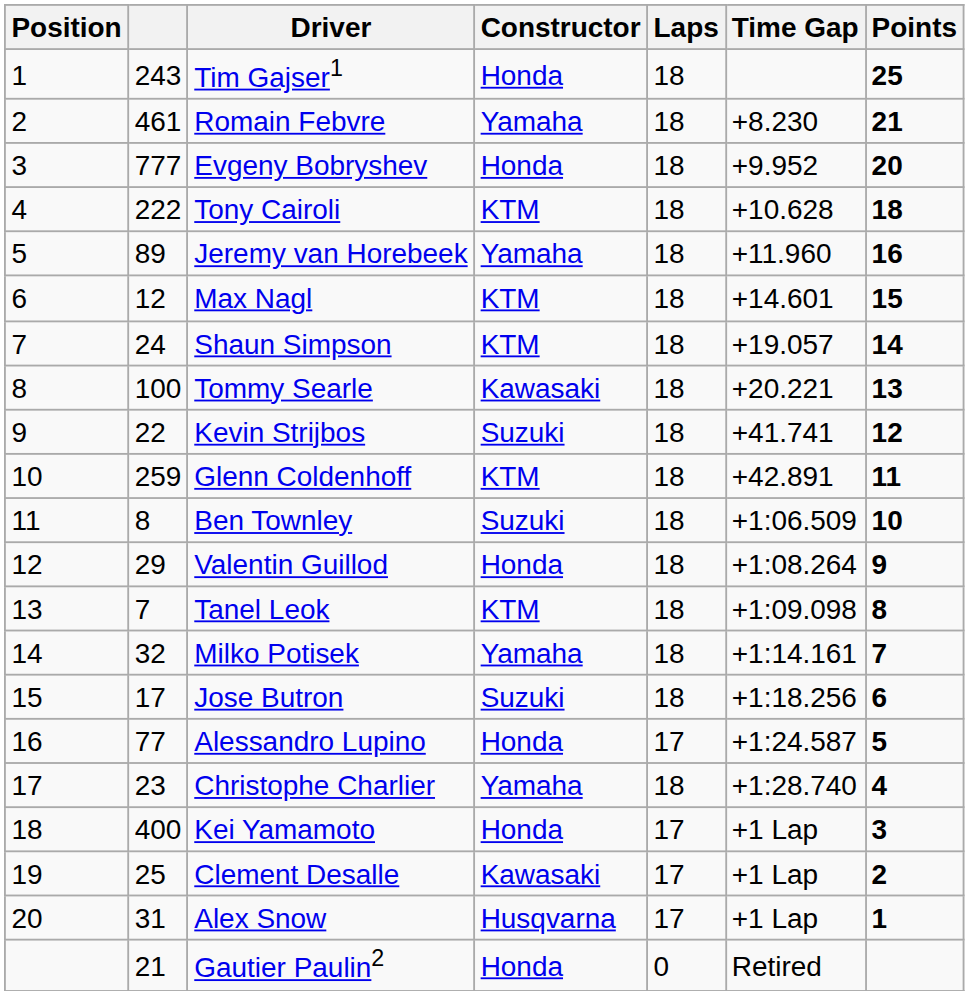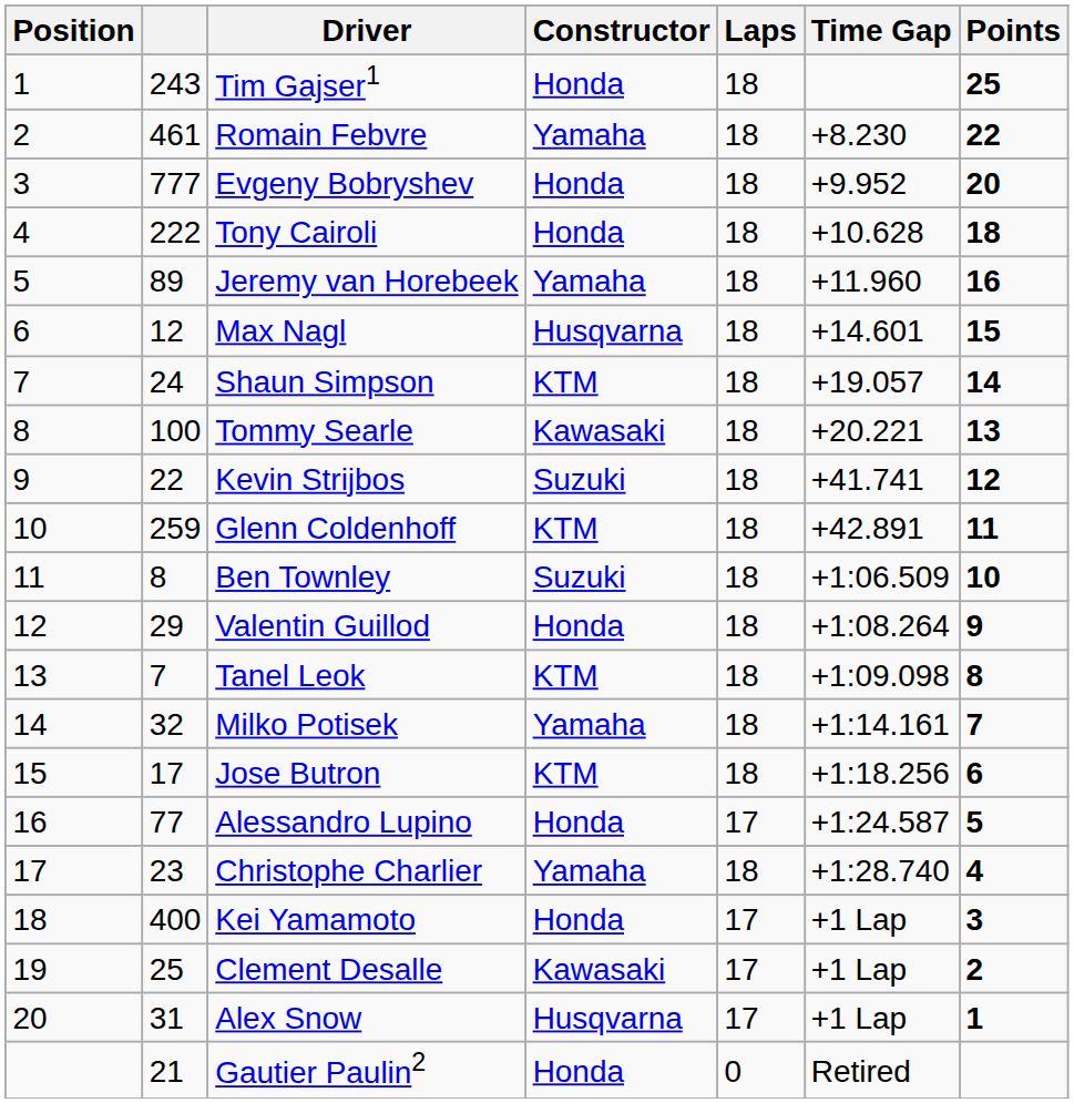Romain Febvre | Points: 21 -> 22
Tony Cairoli | Constructor: KTM -> Honda
Max Nagl | Constructor: KTM -> Husqvarna
Jose Butron | Constructor: Suzuki -> KTM
